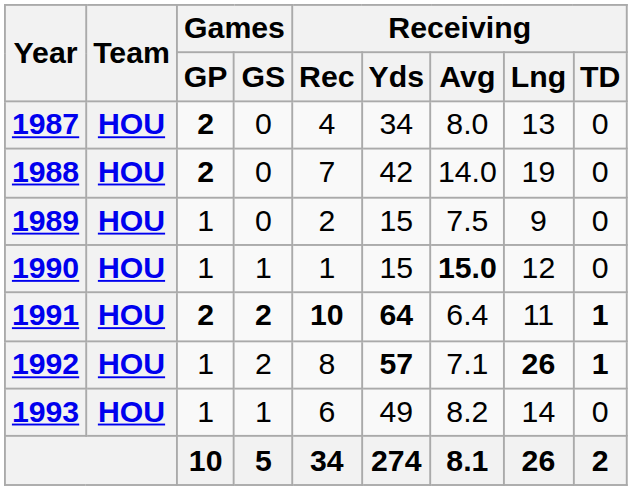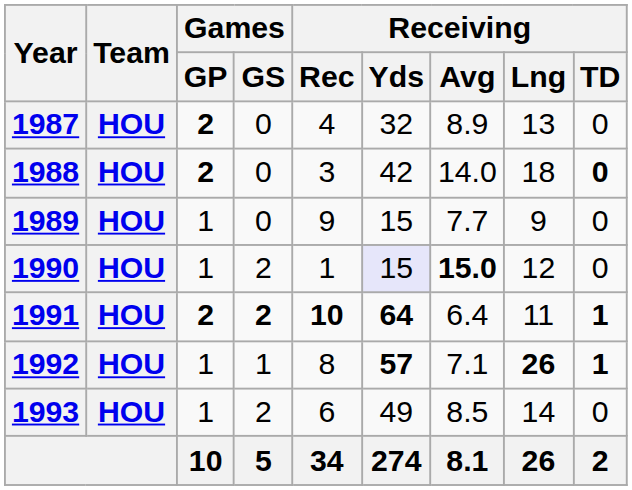1987 | Receiving / Yds: 34 -> 32
1987 | Receiving / Avg: 8.0 -> 8.9
1988 | Receiving / Rec: 7 -> 3
1988 | Receiving / Lng: 19 -> 18
1988 | Receiving / TD: normal -> bold
1989 | Receiving / Rec: 2 -> 9
1989 | Receiving / Avg: 7.5 -> 7.7
1990 | Games / GS: 1 -> 2
1990 | Receiving / Yds: no background -> lavender background
1992 | Games / GS: 2 -> 1
1993 | Games / GS: 1 -> 2
1993 | Receiving / Avg: 8.2 -> 8.5
